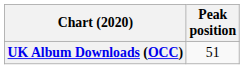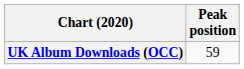UK Album Downloads (OCC) | Peak position: 51 -> 59
